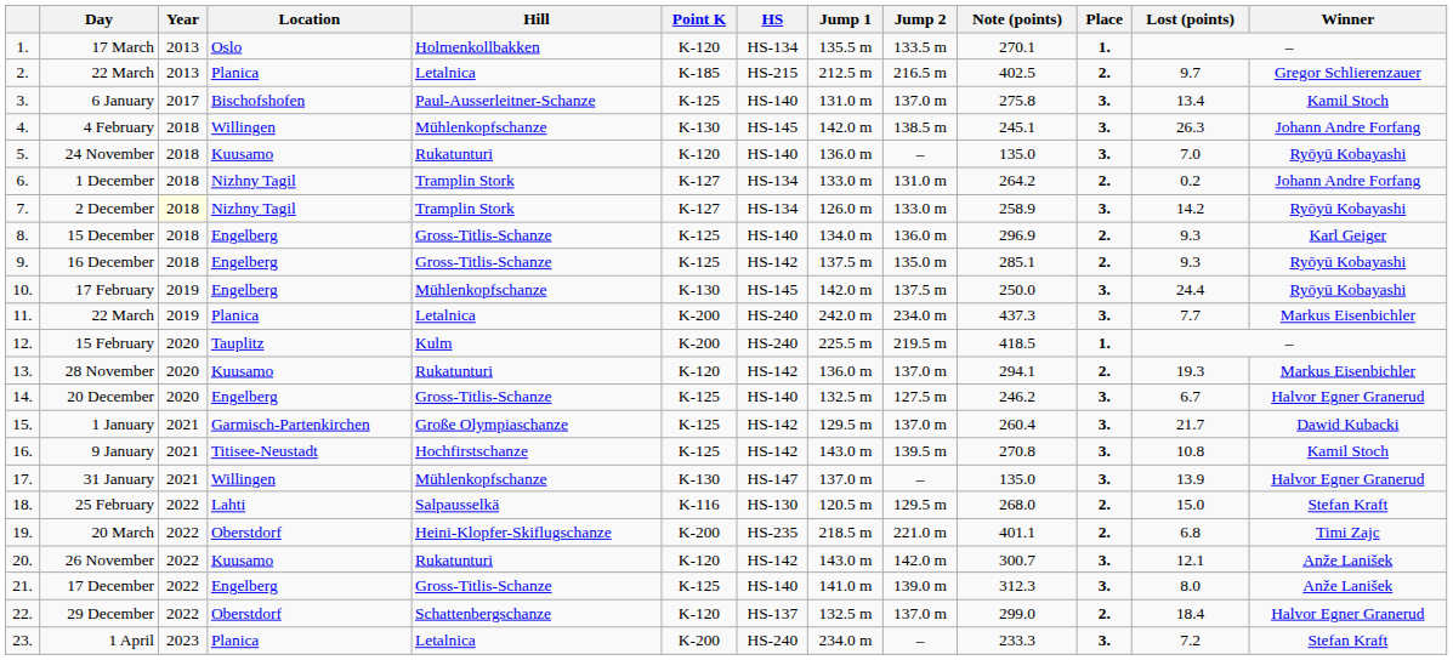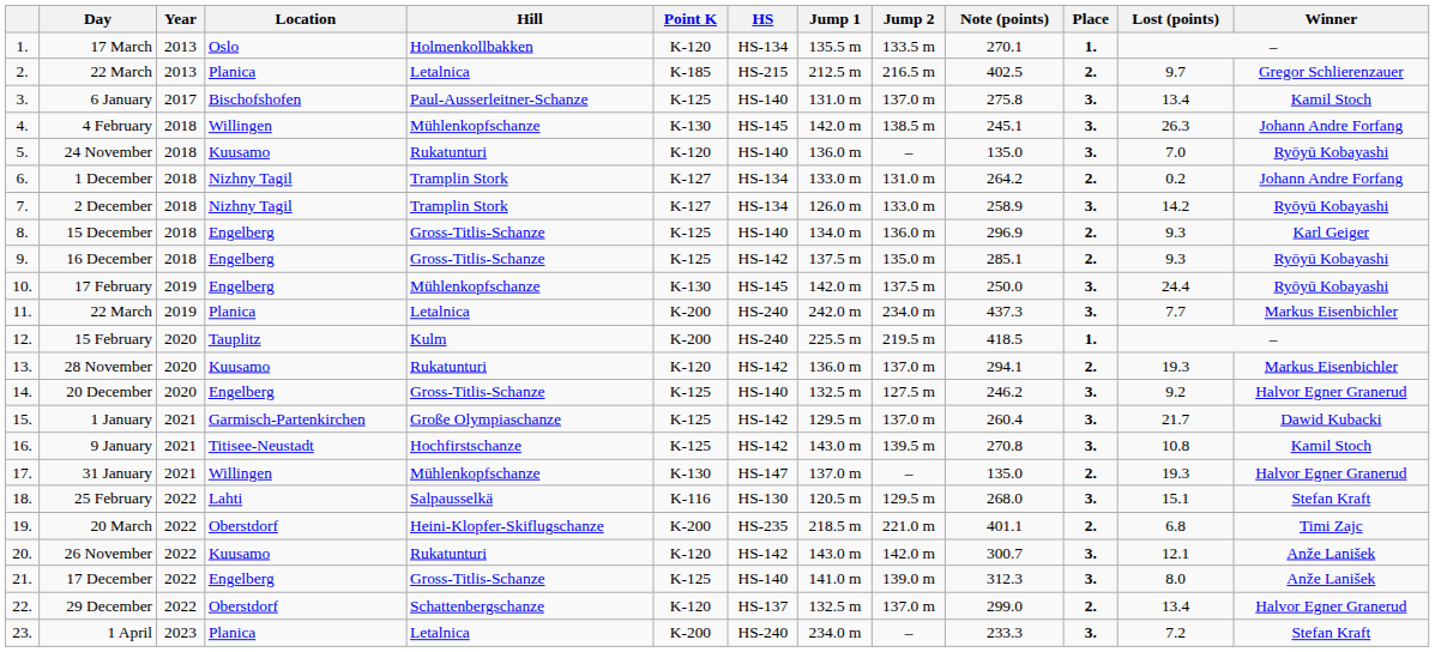2 December | Year: lightyellow background -> no background
20 December | Lost (points): 6.7 -> 9.2
31 January | Place: 3. -> 2.
31 January | Lost (points): 13.9 -> 19.3
25 February | Place: 2. -> 3.
25 February | Lost (points): 15.0 -> 15.1
29 December | Lost (points): 18.4 -> 13.4
